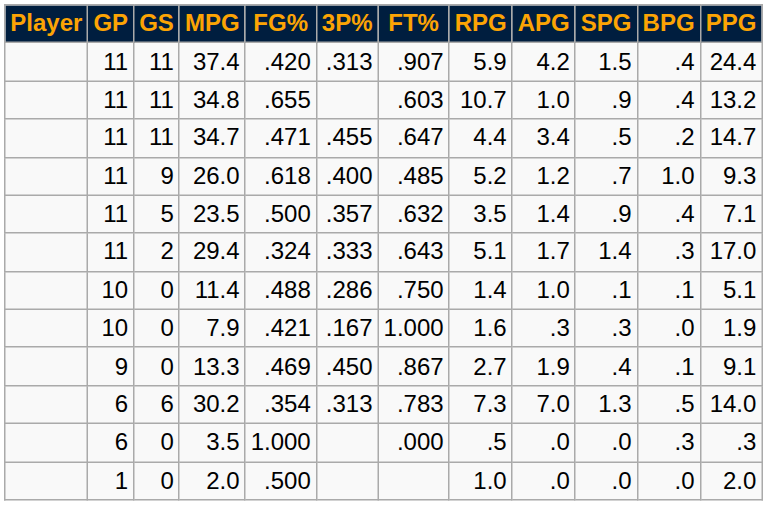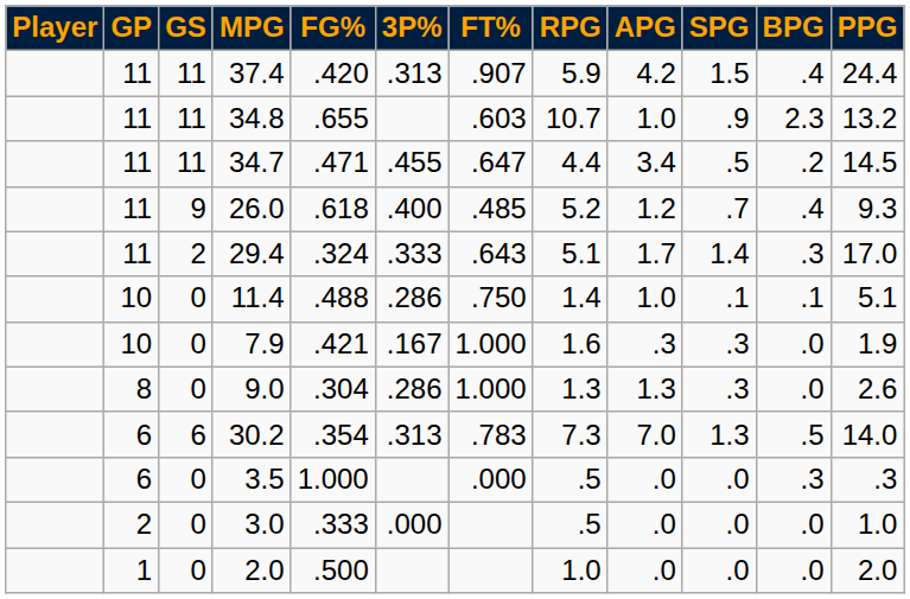34.8 | BPG: .4 -> 2.3
34.7 | PPG: 14.7 -> 14.5
26.0 | BPG: 1.0 -> .4
- row: 11 | 5 | 23.5 | .500 | .357 | .632 | 3.5 | 1.4 | .9 | .4 | 7.1
- row: 9 | 0 | 13.3 | .469 | .450 | .867 | 2.7 | 1.9 | .4 | .1 | 9.1
+ row: 8 | 0 | 9.0 | .304 | .286 | 1.000 | 1.3 | 1.3 | .3 | .0 | 2.6
+ row: 2 | 0 | 3.0 | .333 | .000 | .5 | .0 | .0 | .0 | 1.0
